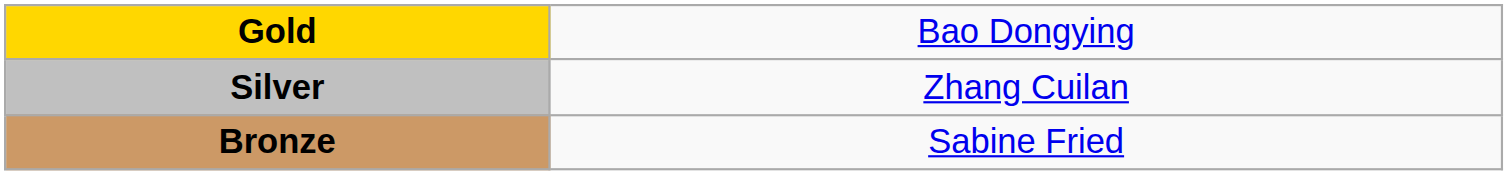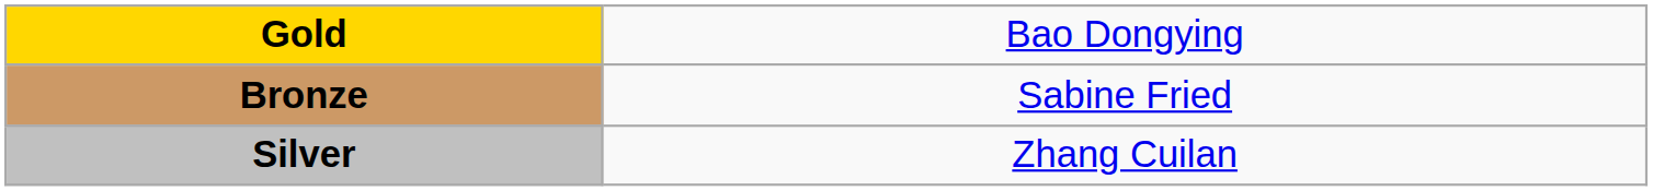rows swapped: Silver <-> Bronze
